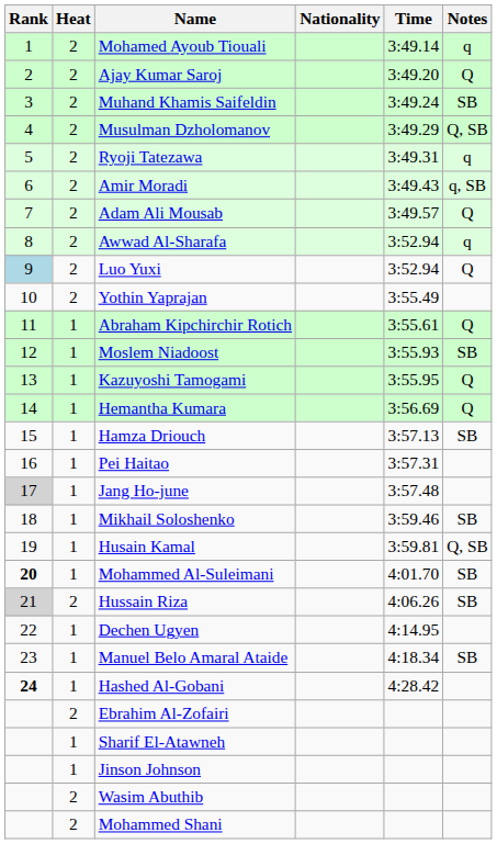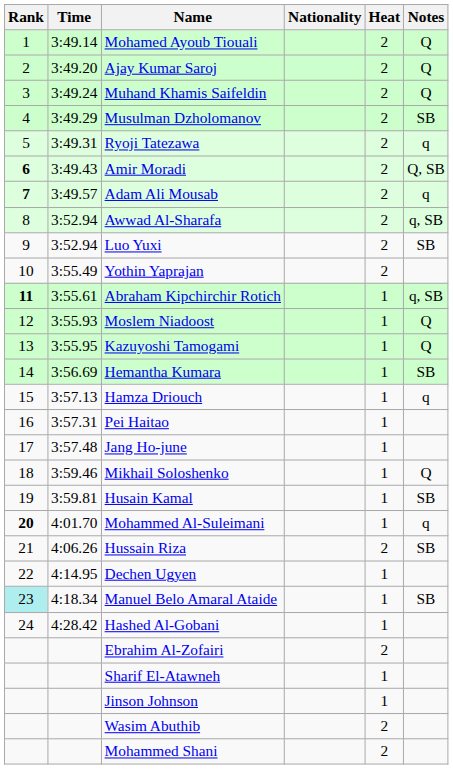columns swapped: Heat <-> Time
Mohamed Ayoub Tiouali | Notes: q -> Q
Muhand Khamis Saifeldin | Notes: SB -> Q
Musulman Dzholomanov | Notes: Q, SB -> SB
Amir Moradi | Rank: normal -> bold
Amir Moradi | Notes: q, SB -> Q, SB
Adam Ali Mousab | Rank: normal -> bold
Adam Ali Mousab | Notes: Q -> q
Awwad Al-Sharafa | Notes: q -> q, SB
Luo Yuxi | Rank: lightblue background -> no background
Luo Yuxi | Notes: Q -> SB
Abraham Kipchirchir Rotich | Rank: normal -> bold
Abraham Kipchirchir Rotich | Notes: Q -> q, SB
Moslem Niadoost | Notes: SB -> Q
Hemantha Kumara | Notes: Q -> SB
Hamza Driouch | Notes: SB -> q
Jang Ho-june | Rank: lightgrey background -> no background
Mikhail Soloshenko | Notes: SB -> Q
Husain Kamal | Notes: Q, SB -> SB
Mohammed Al-Suleimani | Notes: SB -> q
Hussain Riza | Rank: lightgrey background -> no background
Manuel Belo Amaral Ataide | Rank: no background -> paleturquoise background
Hashed Al-Gobani | Rank: bold -> normal
